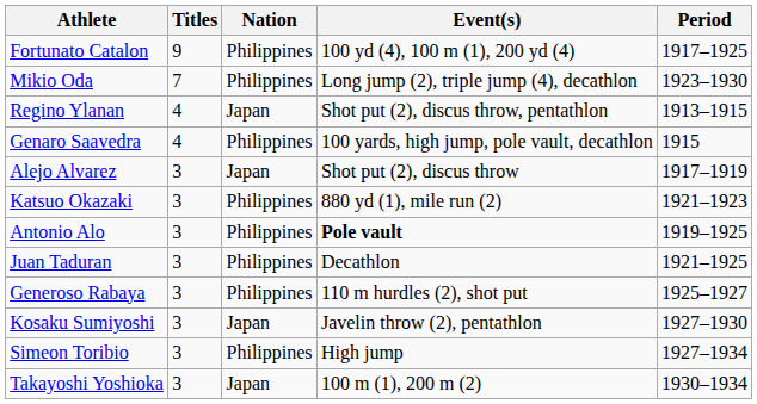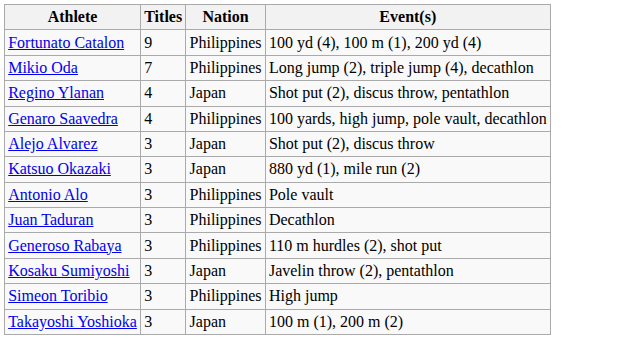- column: Period | 1917–1925 | 1923–1930 | 1913–1915 | 1915 | 1917–1919 | 1921–1923 | 1919–1925 | 1921–1925 | 1925–1927 | 1927–1930 | 1927–1934 | 1930–1934
Katsuo Okazaki | Nation: Philippines -> Japan
Antonio Alo | Event(s): bold -> normal
